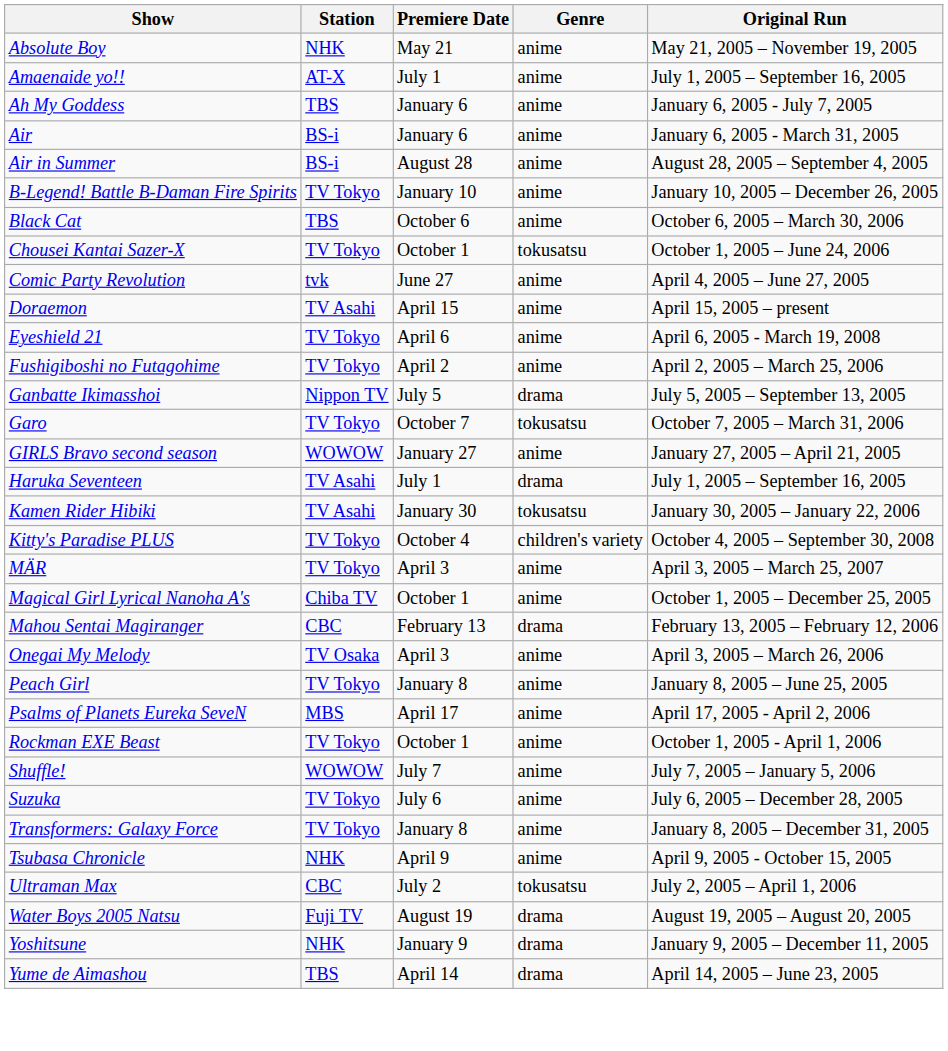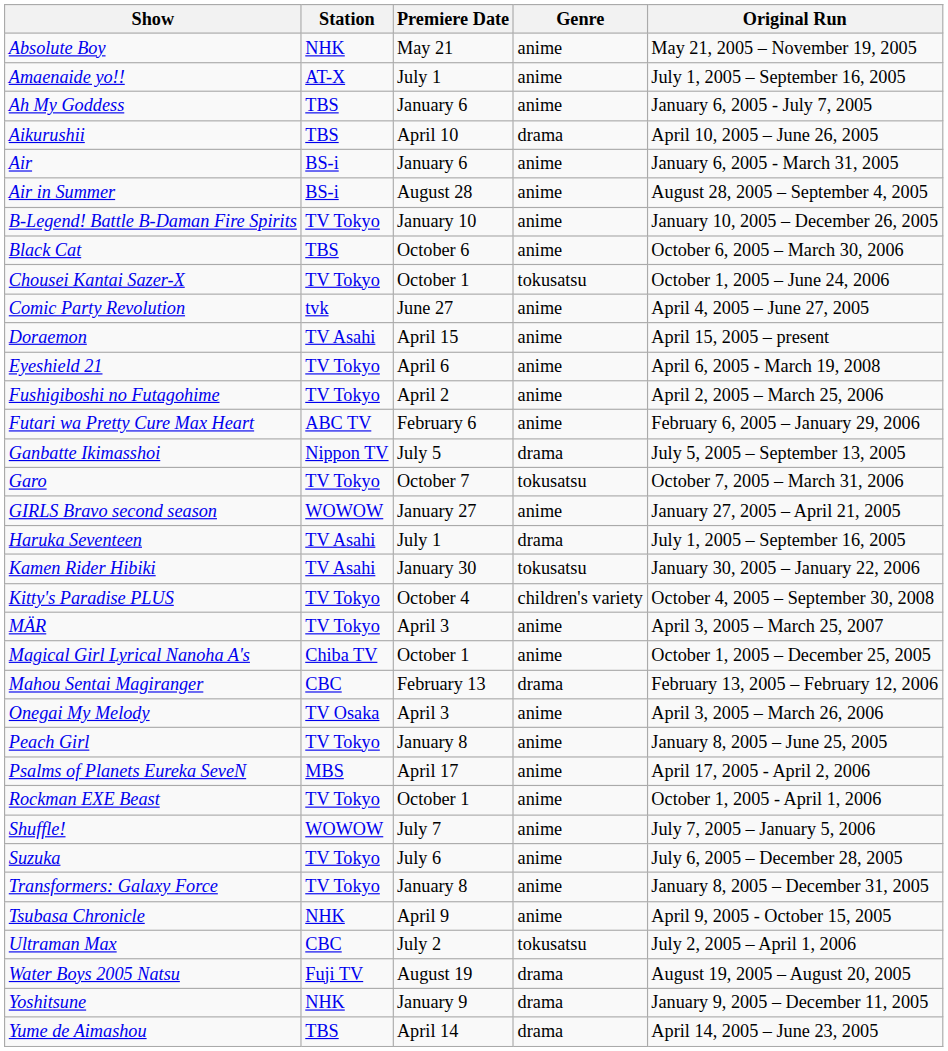+ row: Aikurushii | TBS | April 10 | drama | April 10, 2005 – June 26, 2005
+ row: Futari wa Pretty Cure Max Heart | ABC TV | February 6 | anime | February 6, 2005 – January 29, 2006
